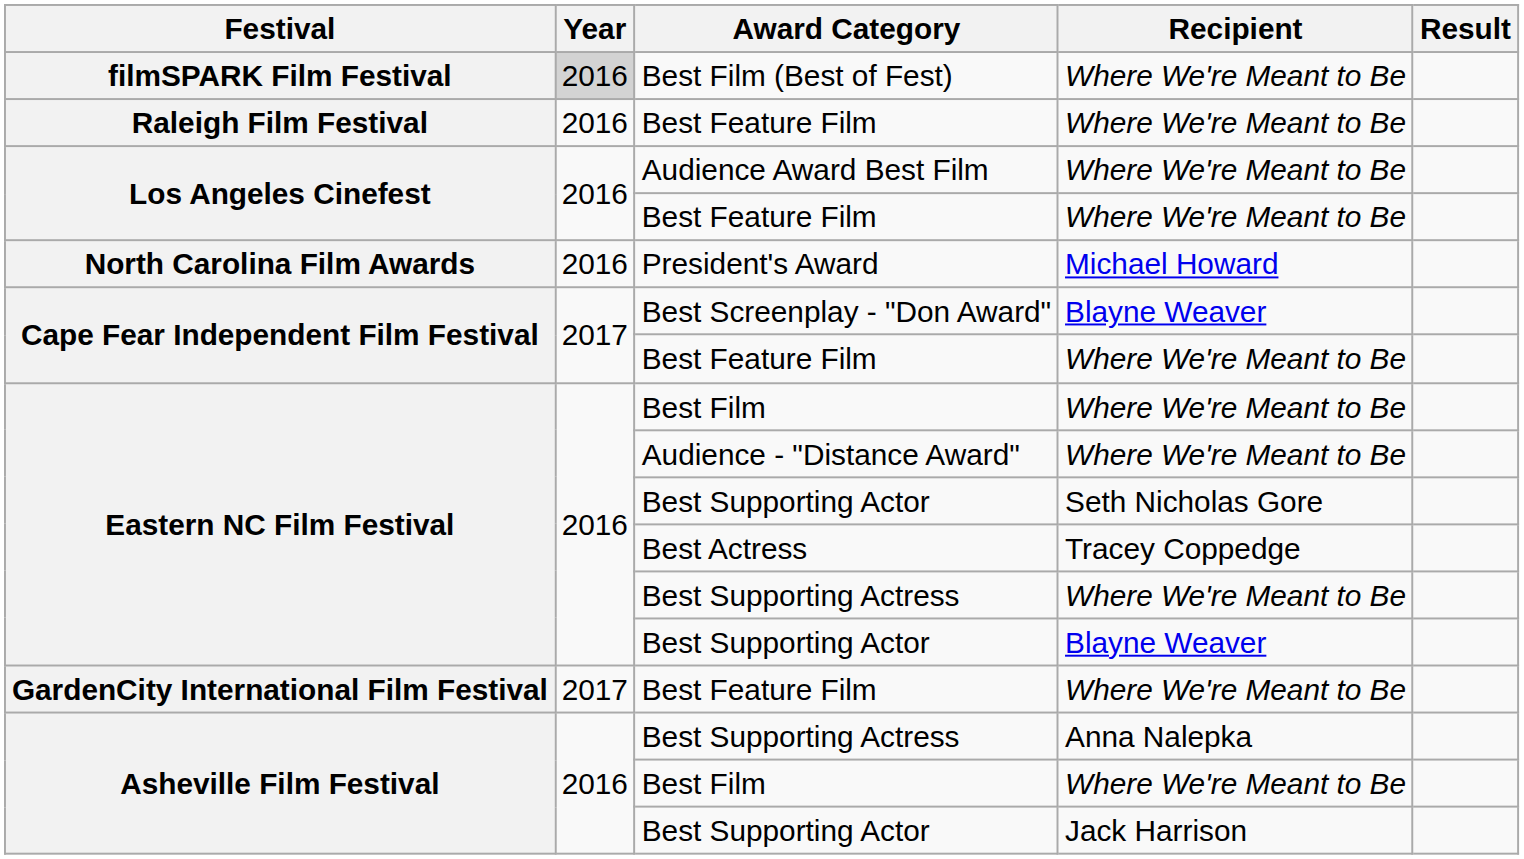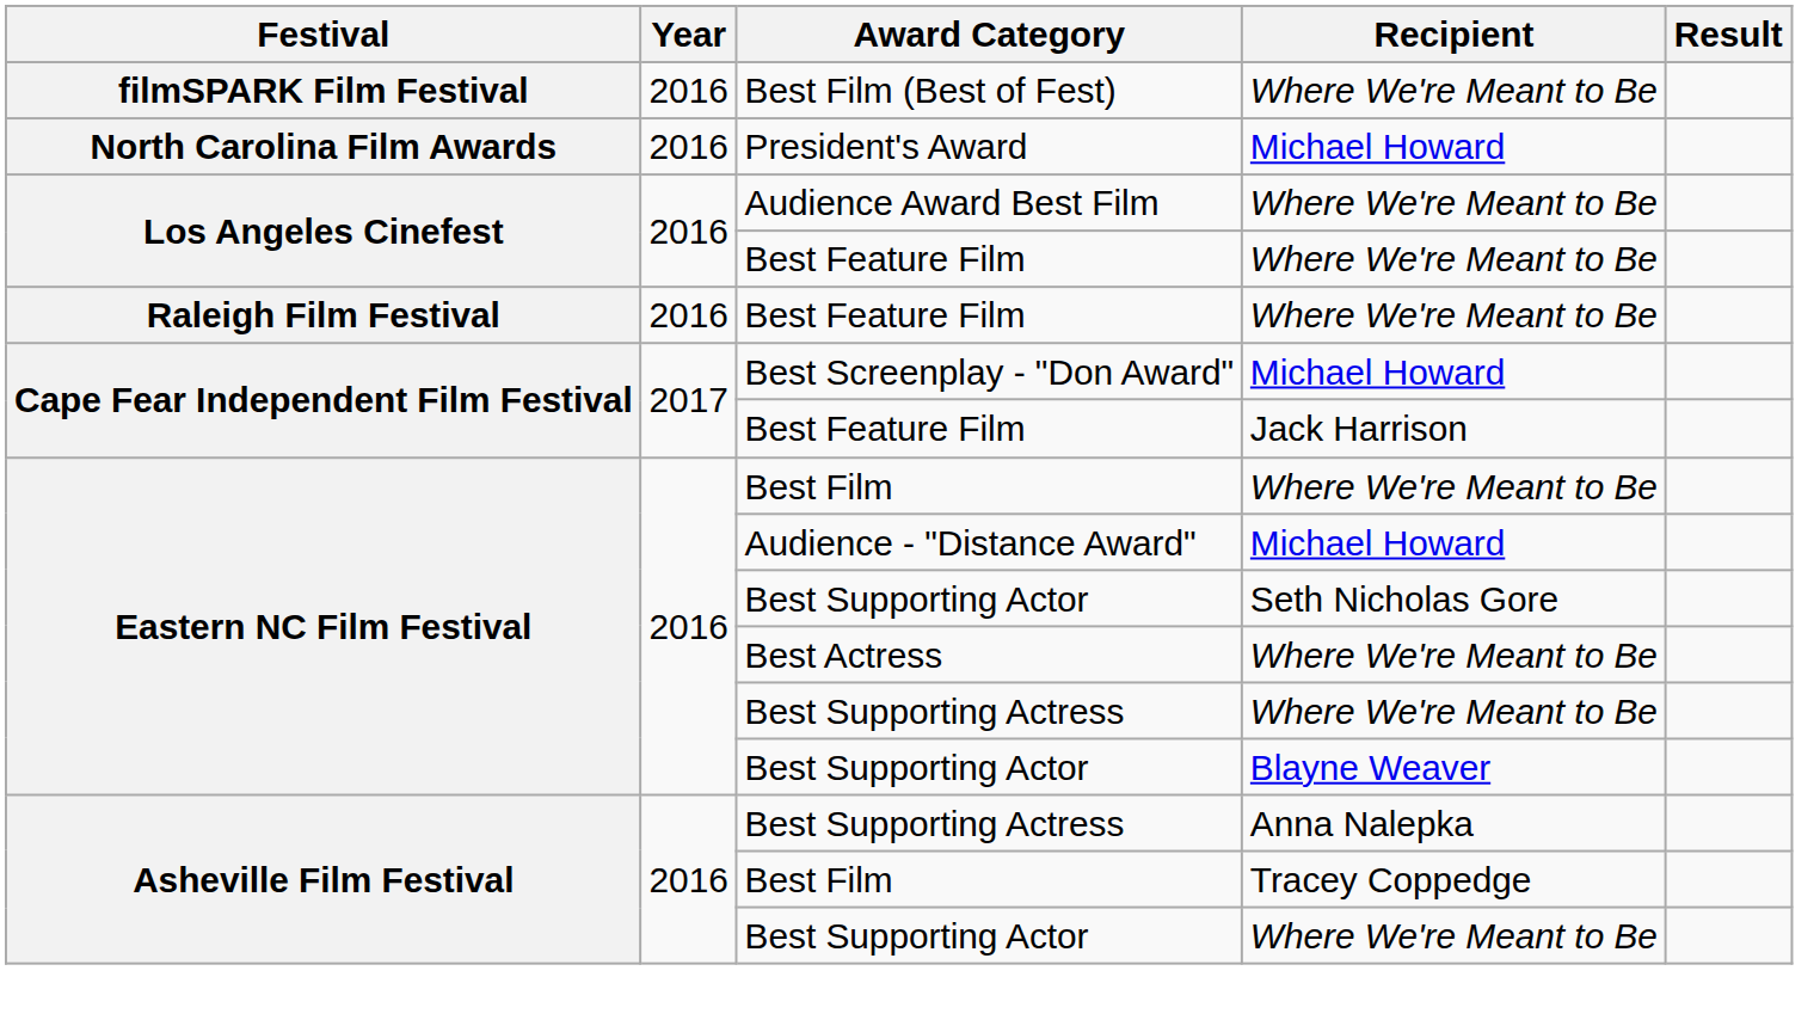Best Film (Best of Fest) | Year: lightgrey background -> no background
rows swapped: Raleigh Film Festival / Best Feature Film <-> President's Award
Best Screenplay - "Don Award" | Recipient: Blayne Weaver -> Michael Howard
Cape Fear Independent Film Festival / Best Feature Film | Recipient: Where We're Meant to Be -> Jack Harrison
Audience - "Distance Award" | Recipient: Where We're Meant to Be -> Michael Howard
Best Actress | Recipient: Tracey Coppedge -> Where We're Meant to Be
- row: GardenCity International Film Festival | 2017 | Best Feature Film | Where We're Meant to Be
Asheville Film Festival / Best Film | Recipient: Where We're Meant to Be -> Tracey Coppedge
Asheville Film Festival / Best Supporting Actor | Recipient: Jack Harrison -> Where We're Meant to Be
